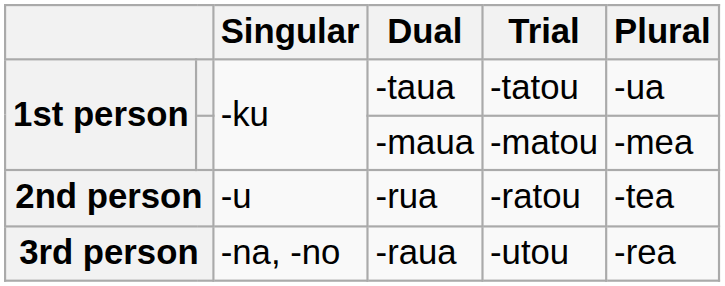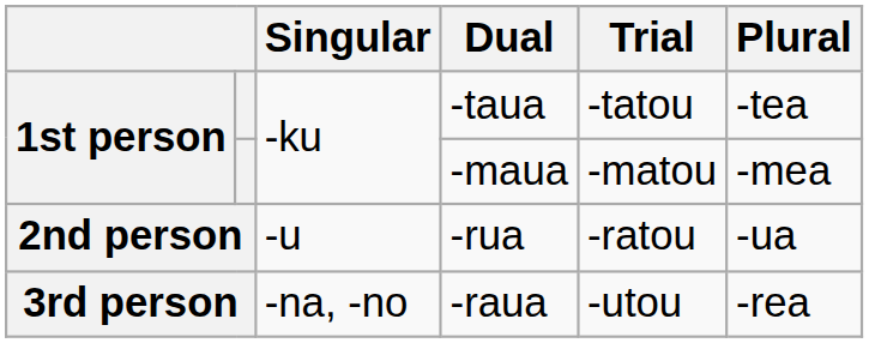-taua | Plural: -ua -> -tea
-rua | Plural: -tea -> -ua
